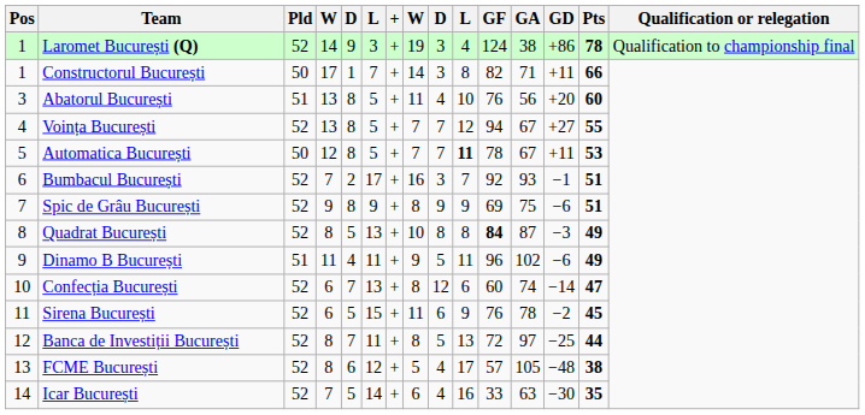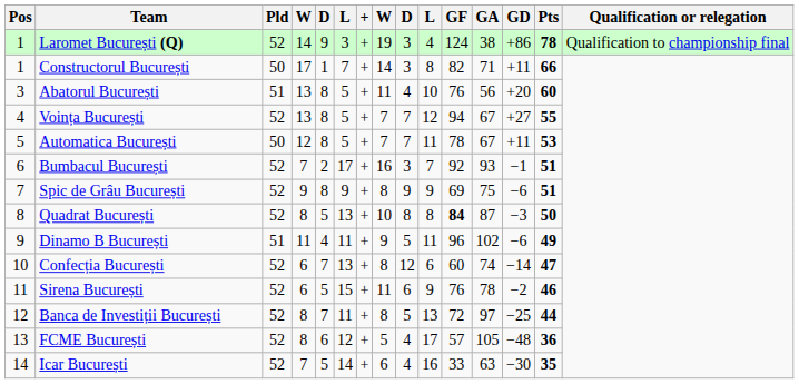Automatica București | column 10: bold -> normal
Quadrat București | Pts: 49 -> 50
Sirena București | Pts: 45 -> 46
FCME București | Pts: 38 -> 36
